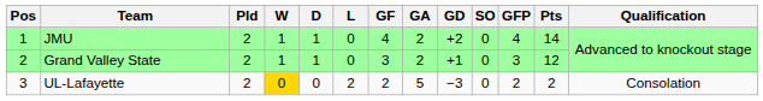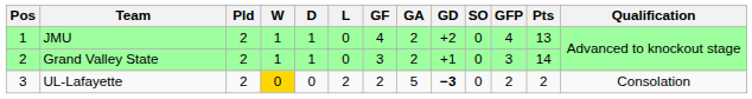JMU | Pts: 14 -> 13
Grand Valley State | Pts: 12 -> 14
UL-Lafayette | GD: normal -> bold
